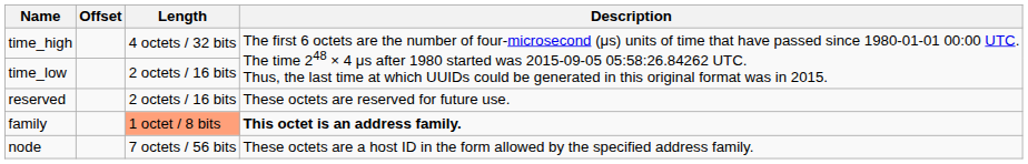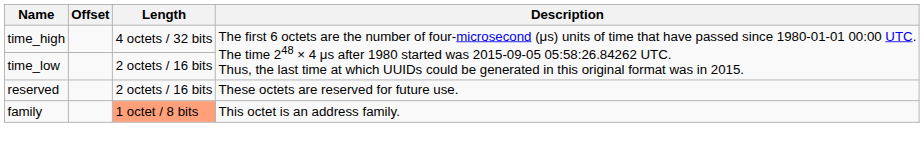family | Description: bold -> normal
- row: node | 7 octets / 56 bits | These octets are a host ID in the form allowed by the specified address family.
